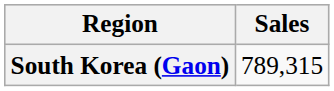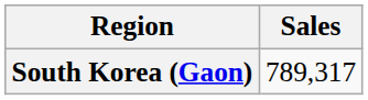South Korea (Gaon) | Sales: 789,315 -> 789,317
